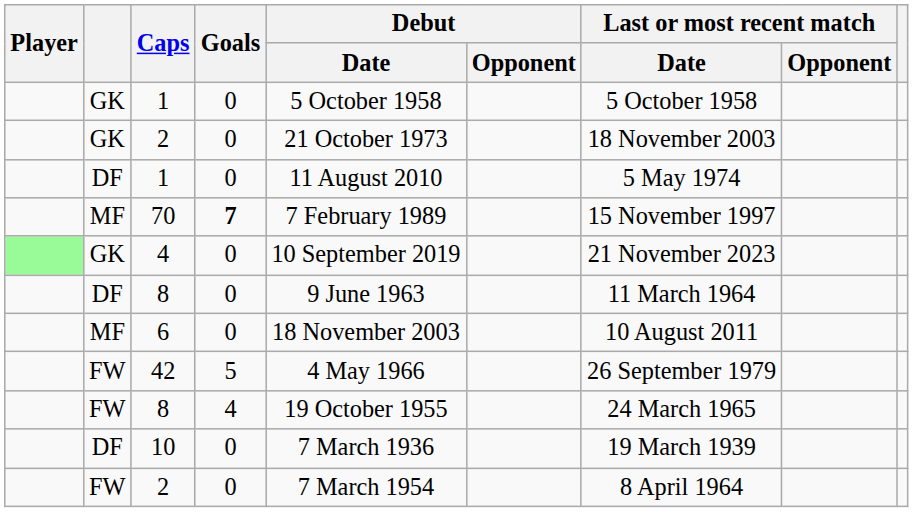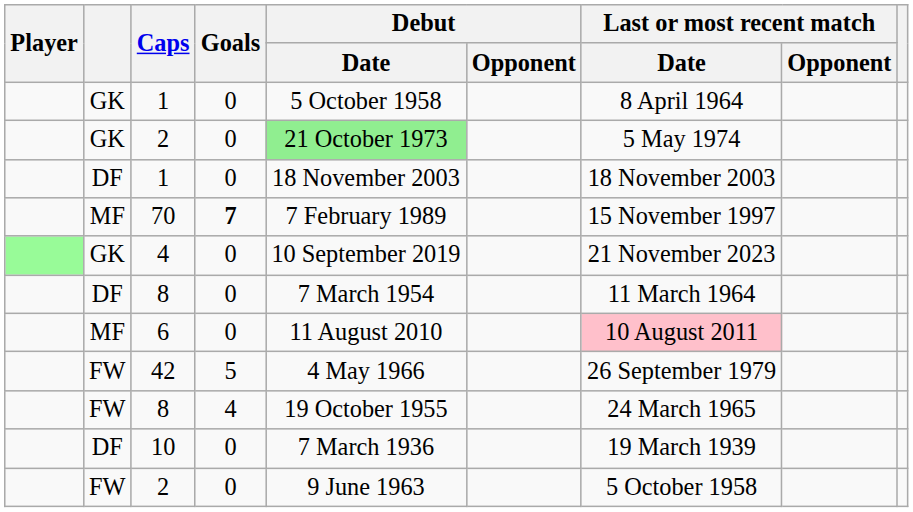GK / 1 | Last or most recent match / Date: 5 October 1958 -> 8 April 1964
GK / 2 | Debut / Date: no background -> lightgreen background
GK / 2 | Last or most recent match / Date: 18 November 2003 -> 5 May 1974
DF / 1 | Debut / Date: 11 August 2010 -> 18 November 2003
DF / 1 | Last or most recent match / Date: 5 May 1974 -> 18 November 2003
DF / 8 | Debut / Date: 9 June 1963 -> 7 March 1954
6 | Debut / Date: 18 November 2003 -> 11 August 2010
6 | Last or most recent match / Date: no background -> pink background
FW / 2 | Debut / Date: 7 March 1954 -> 9 June 1963
FW / 2 | Last or most recent match / Date: 8 April 1964 -> 5 October 1958
